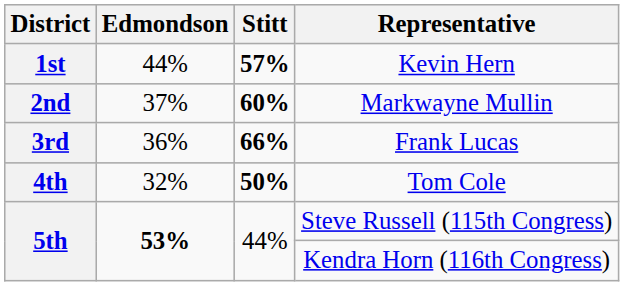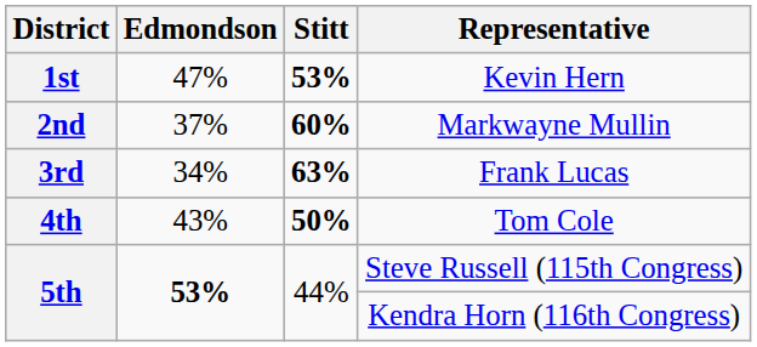Kevin Hern | Edmondson: 44% -> 47%
Kevin Hern | Stitt: 57% -> 53%
Frank Lucas | Edmondson: 36% -> 34%
Frank Lucas | Stitt: 66% -> 63%
Tom Cole | Edmondson: 32% -> 43%
